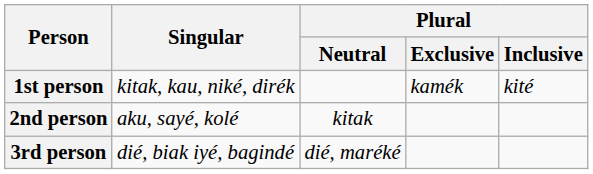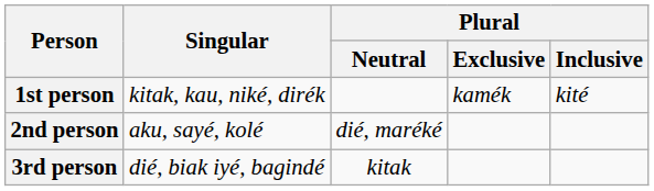2nd person | Plural / Neutral: kitak -> dié, maréké
3rd person | Plural / Neutral: dié, maréké -> kitak
